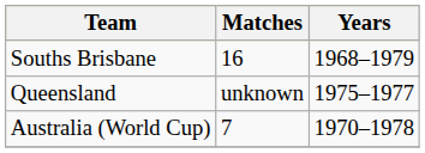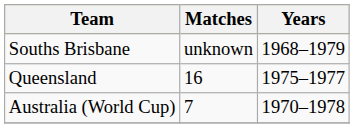Souths Brisbane | Matches: 16 -> unknown
Queensland | Matches: unknown -> 16
